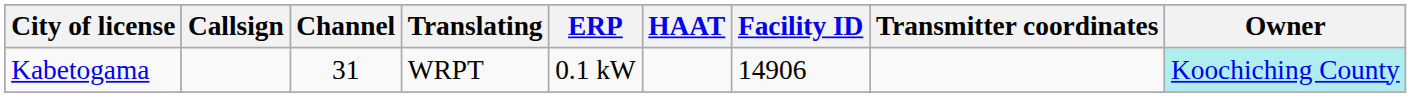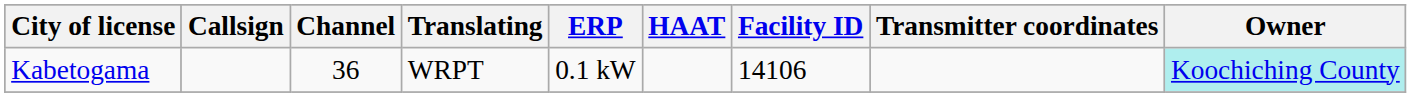Kabetogama | Channel: 31 -> 36
Kabetogama | Facility ID: 14906 -> 14106
